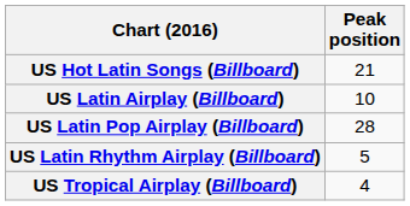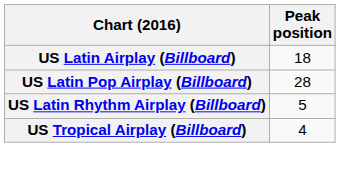- row: US Hot Latin Songs (Billboard) | 21
US Latin Airplay (Billboard) | Peak position: 10 -> 18
